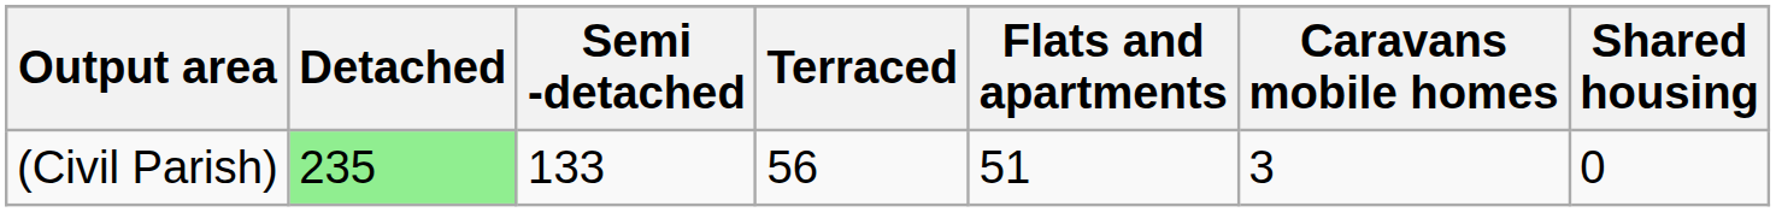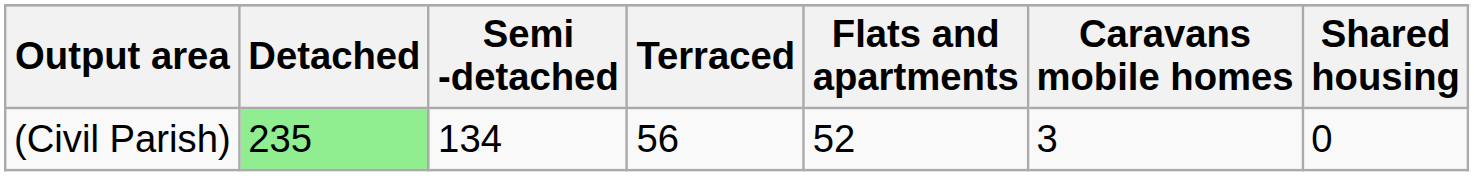(Civil Parish) | Semi -detached: 133 -> 134
(Civil Parish) | Flats and apartments: 51 -> 52
